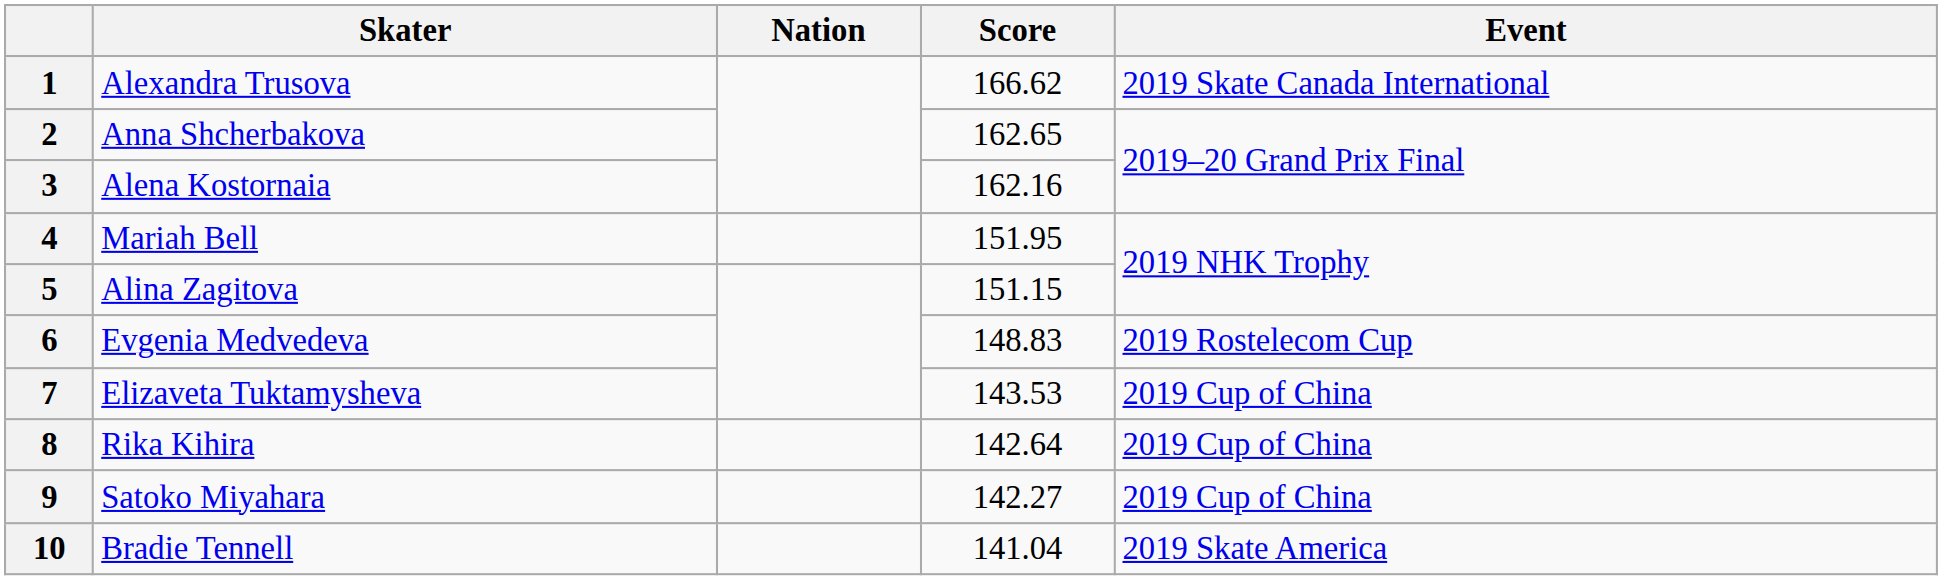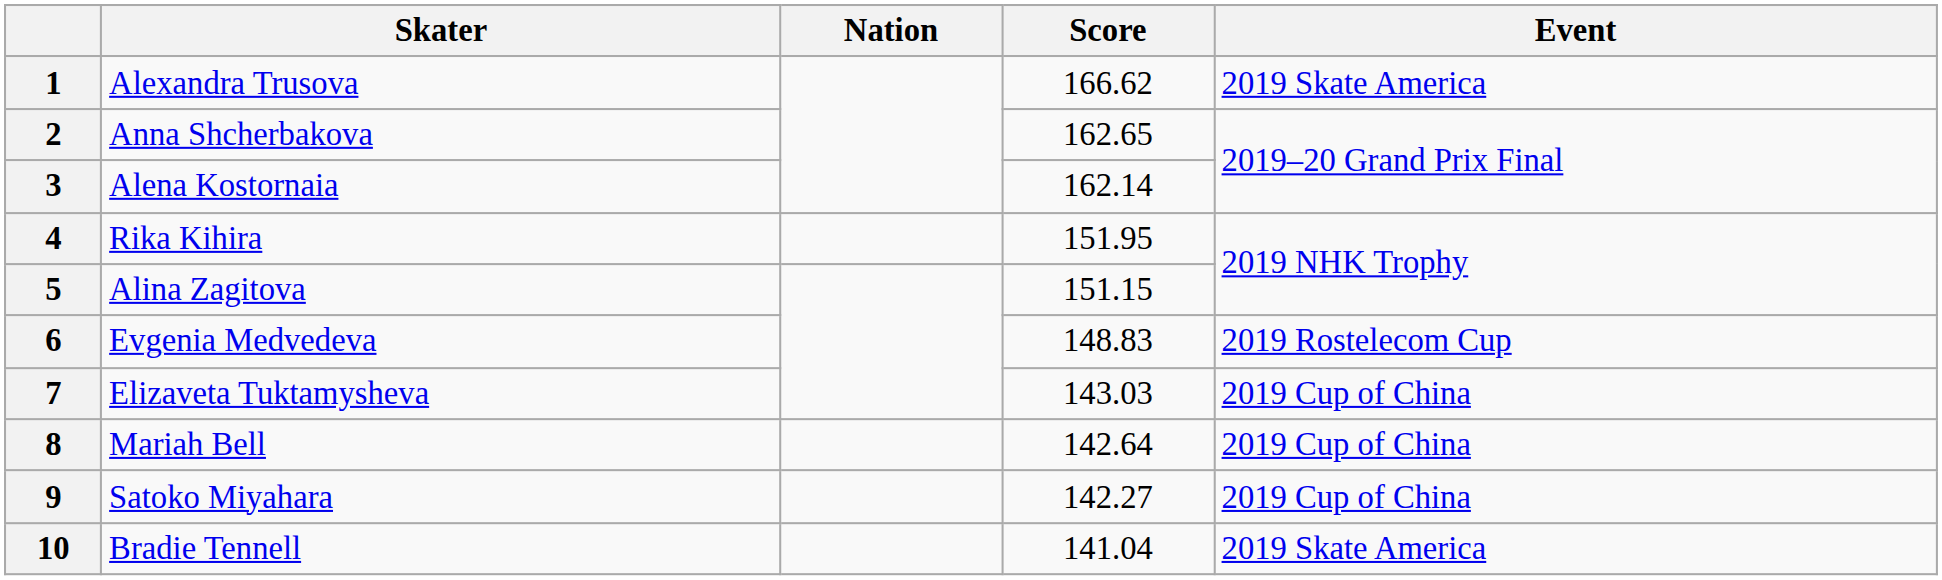1 | Event: 2019 Skate Canada International -> 2019 Skate America
3 | Score: 162.16 -> 162.14
4 | Skater: Mariah Bell -> Rika Kihira
7 | Score: 143.53 -> 143.03
8 | Skater: Rika Kihira -> Mariah Bell
